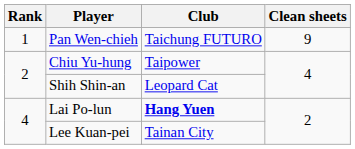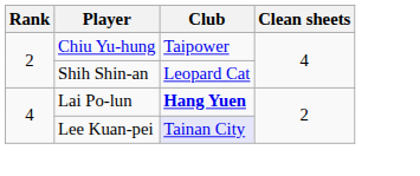- row: 1 | Pan Wen-chieh | Taichung FUTURO | 9
Lee Kuan-pei | Club: no background -> lavender background
